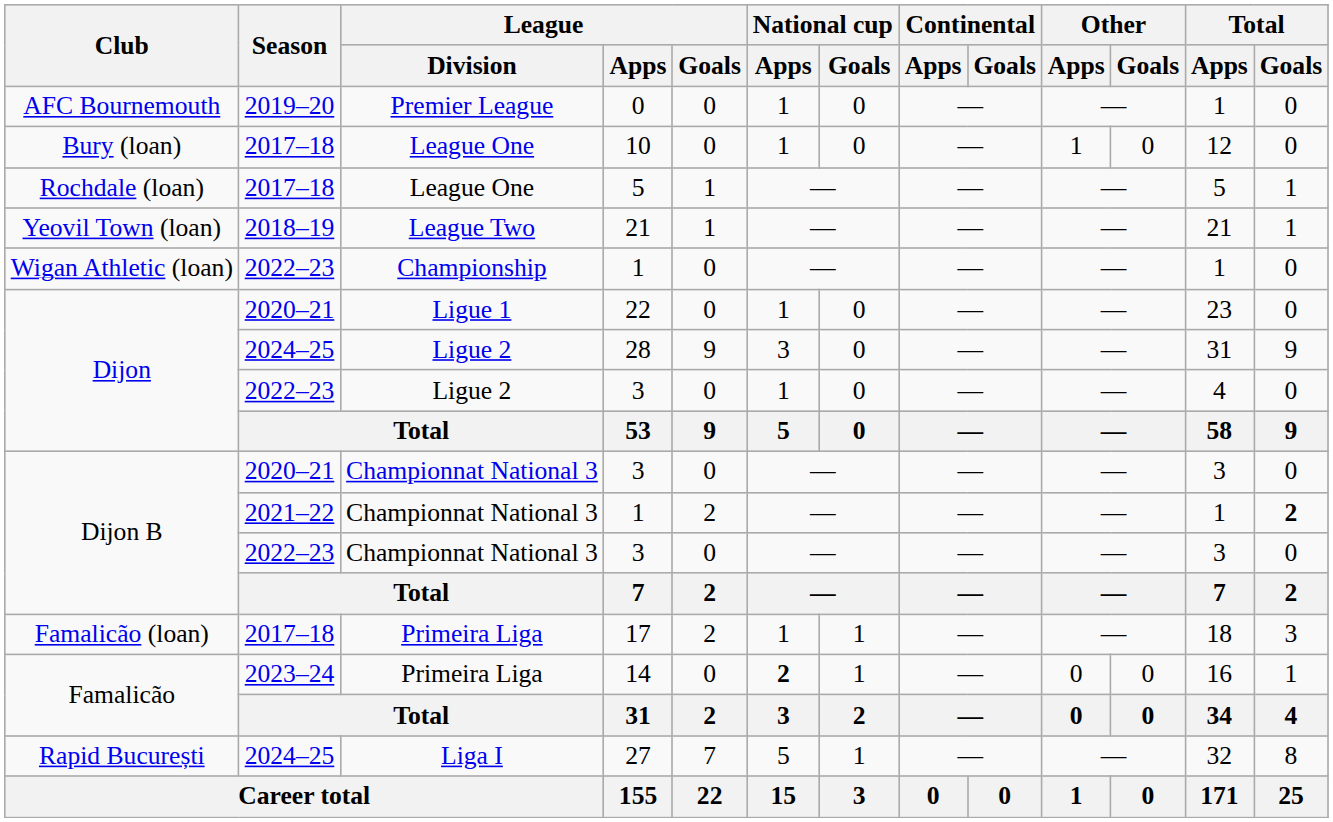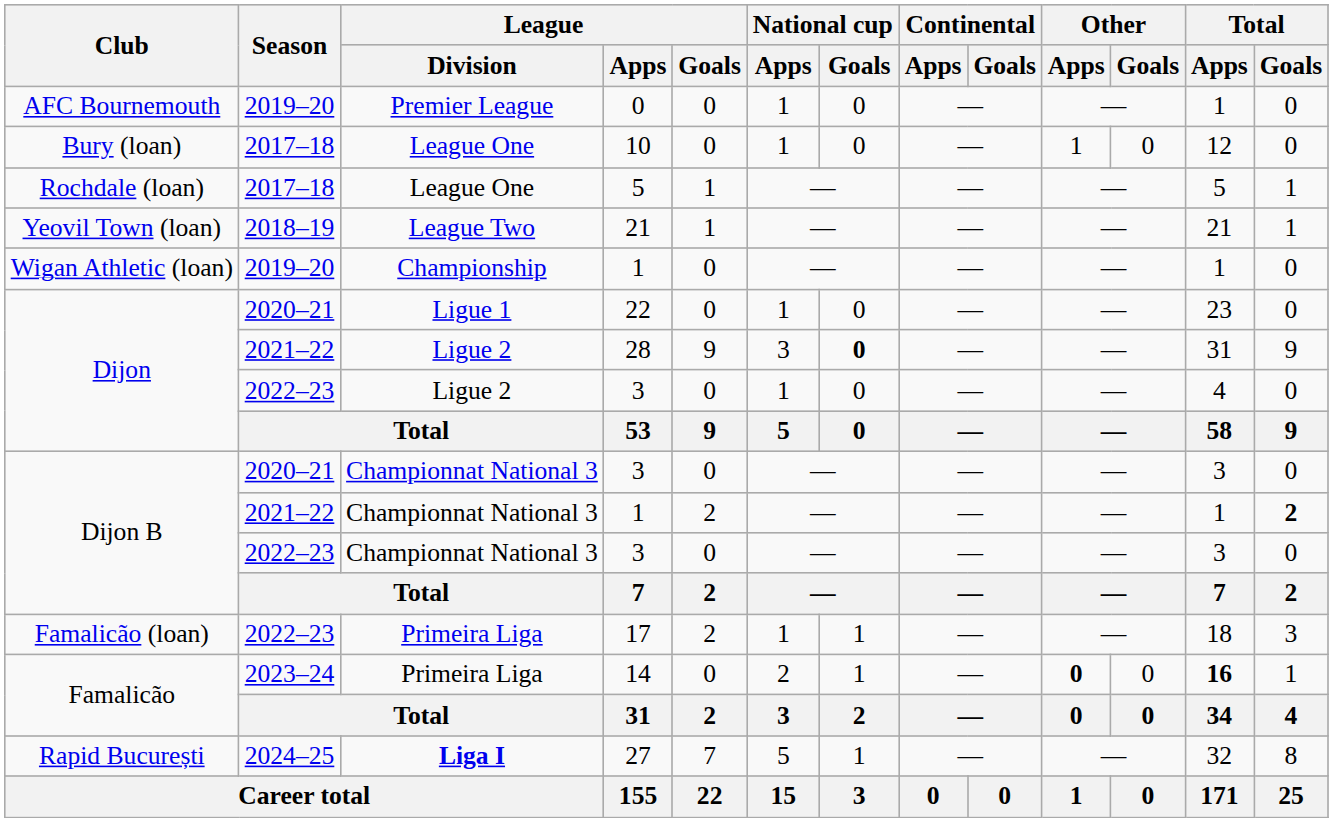Wigan Athletic (loan) / 1 | Season: 2022–23 -> 2019–20
28 | Season: 2024–25 -> 2021–22
28 | National cup / Goals: normal -> bold
17 | Season: 2017–18 -> 2022–23
14 | National cup / Apps: bold -> normal
14 | Other / Apps: normal -> bold
14 | Total / Apps: normal -> bold
27 | League / Division: normal -> bold
